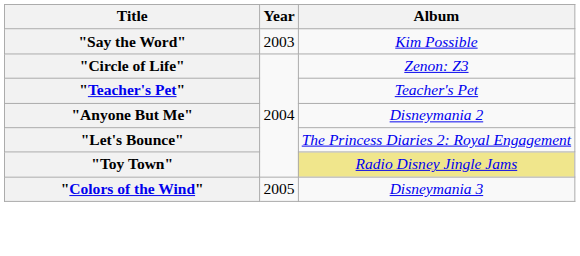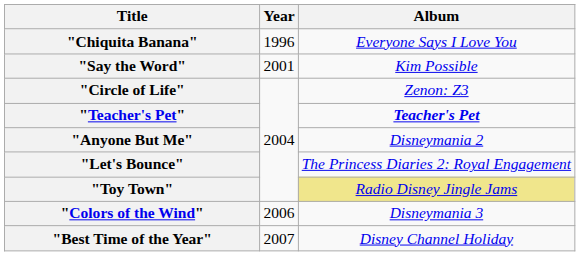+ row: "Chiquita Banana" | 1996 | Everyone Says I Love You
"Say the Word" | Year: 2003 -> 2001
"Teacher's Pet" | Album: normal -> bold
"Colors of the Wind" | Year: 2005 -> 2006
+ row: "Best Time of the Year" | 2007 | Disney Channel Holiday
